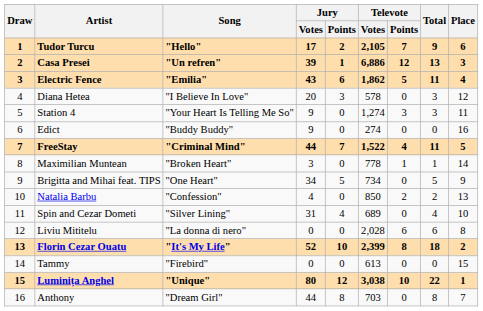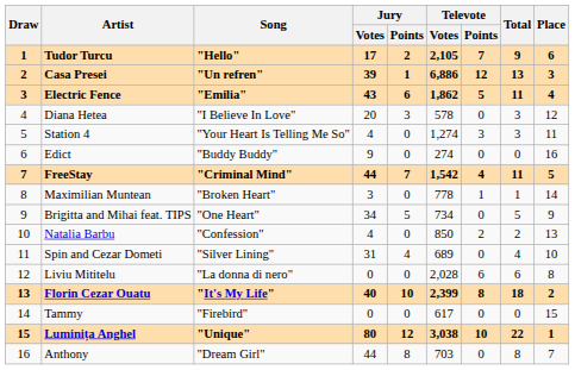Station 4 | Jury / Votes: 9 -> 4
FreeStay | Televote / Votes: 1,522 -> 1,542
Florin Cezar Ouatu | Jury / Votes: 52 -> 40
Tammy | Televote / Votes: 613 -> 617
